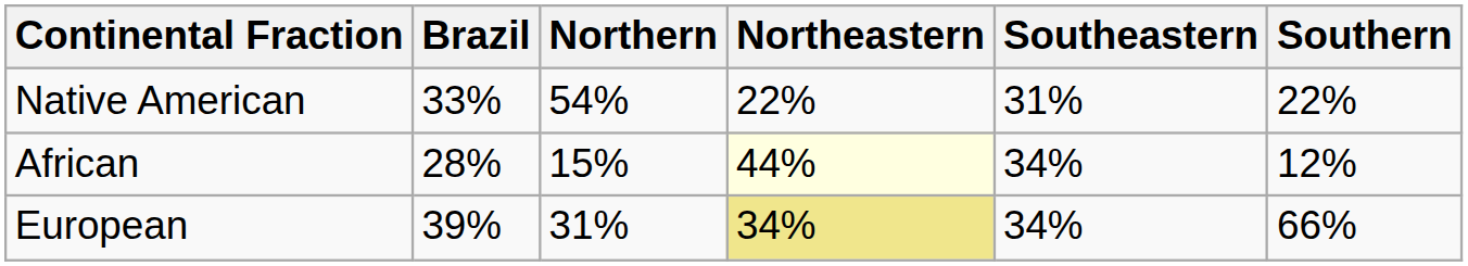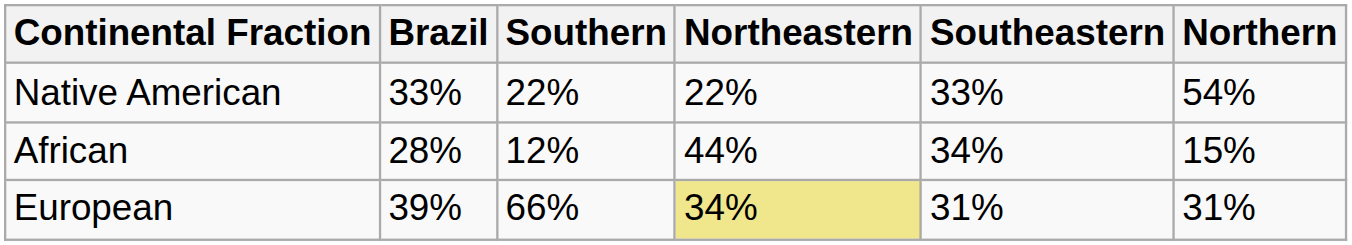columns swapped: Northern <-> Southern
Native American | Southeastern: 31% -> 33%
African | Northeastern: lightyellow background -> no background
European | Southeastern: 34% -> 31%
